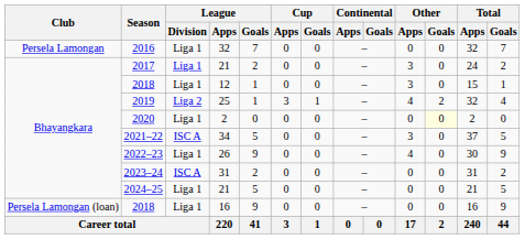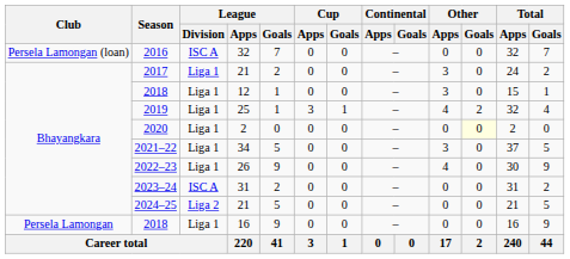2016 | Club: Persela Lamongan -> Persela Lamongan (loan)
2016 | League / Division: Liga 1 -> ISC A
2019 | League / Division: Liga 2 -> Liga 1
2021–22 | League / Division: ISC A -> Liga 1
2024–25 | League / Division: Liga 1 -> Liga 2
2018 / 16 | Club: Persela Lamongan (loan) -> Persela Lamongan
